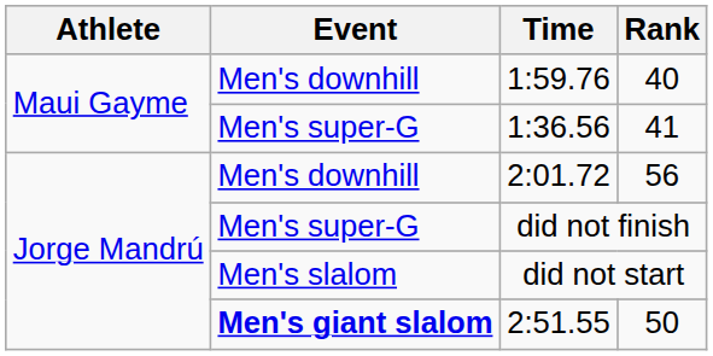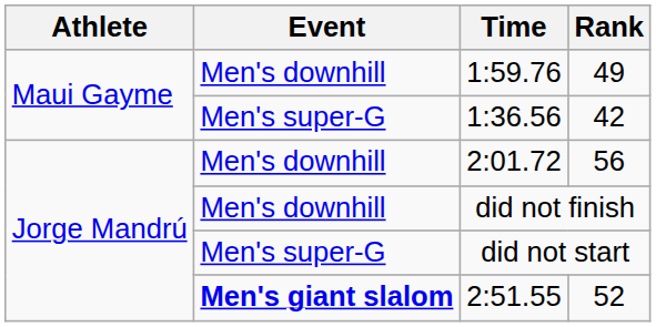1:59.76 | Rank: 40 -> 49
1:36.56 | Rank: 41 -> 42
did not finish | Event: Men's super-G -> Men's downhill
did not start | Event: Men's slalom -> Men's super-G
2:51.55 | Rank: 50 -> 52
